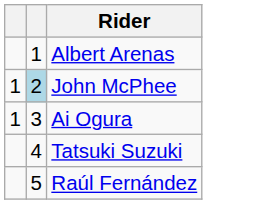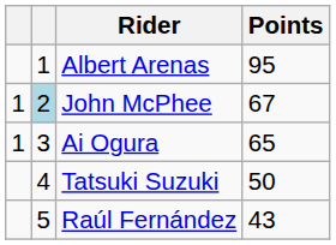+ column: Points | 95 | 67 | 65 | 50 | 43
